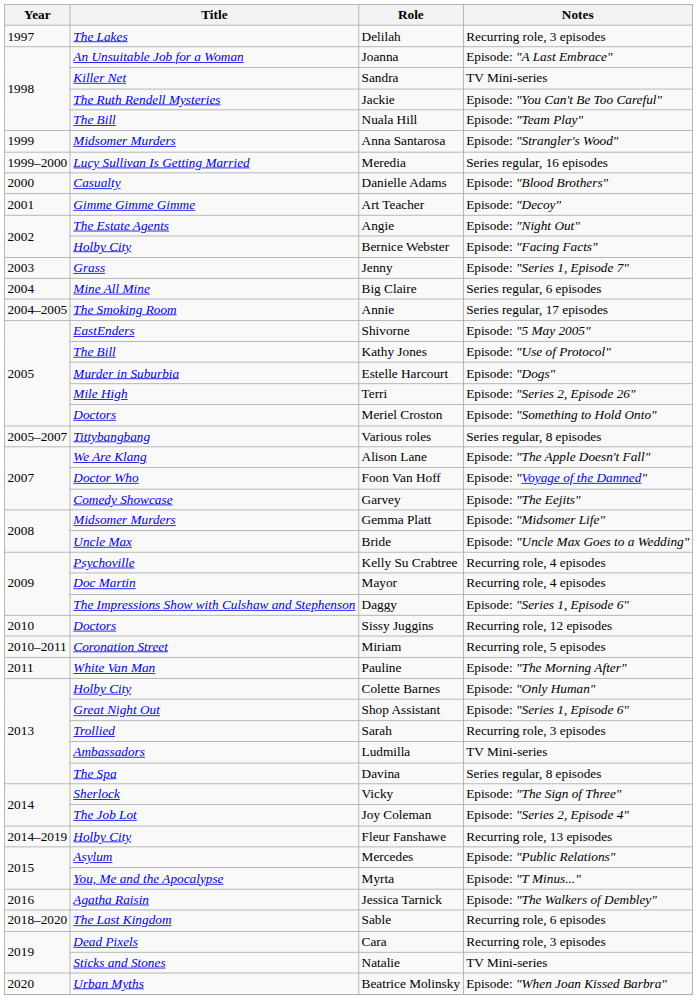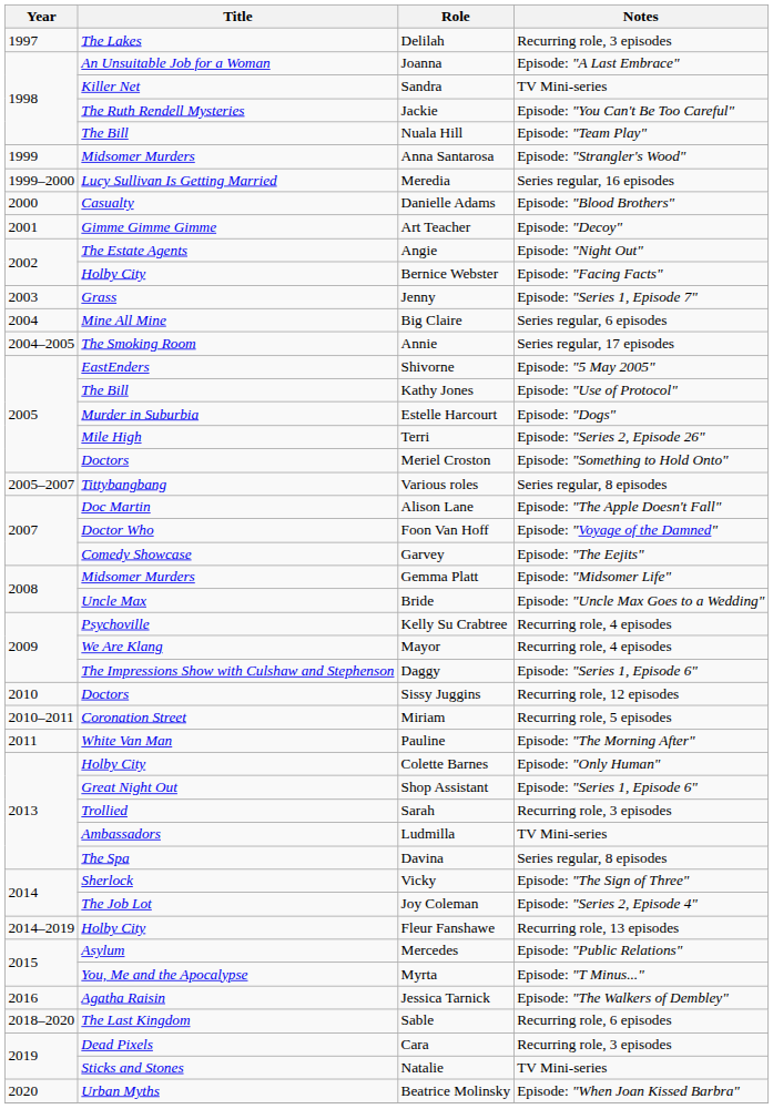Alison Lane | Title: We Are Klang -> Doc Martin
Mayor | Title: Doc Martin -> We Are Klang
